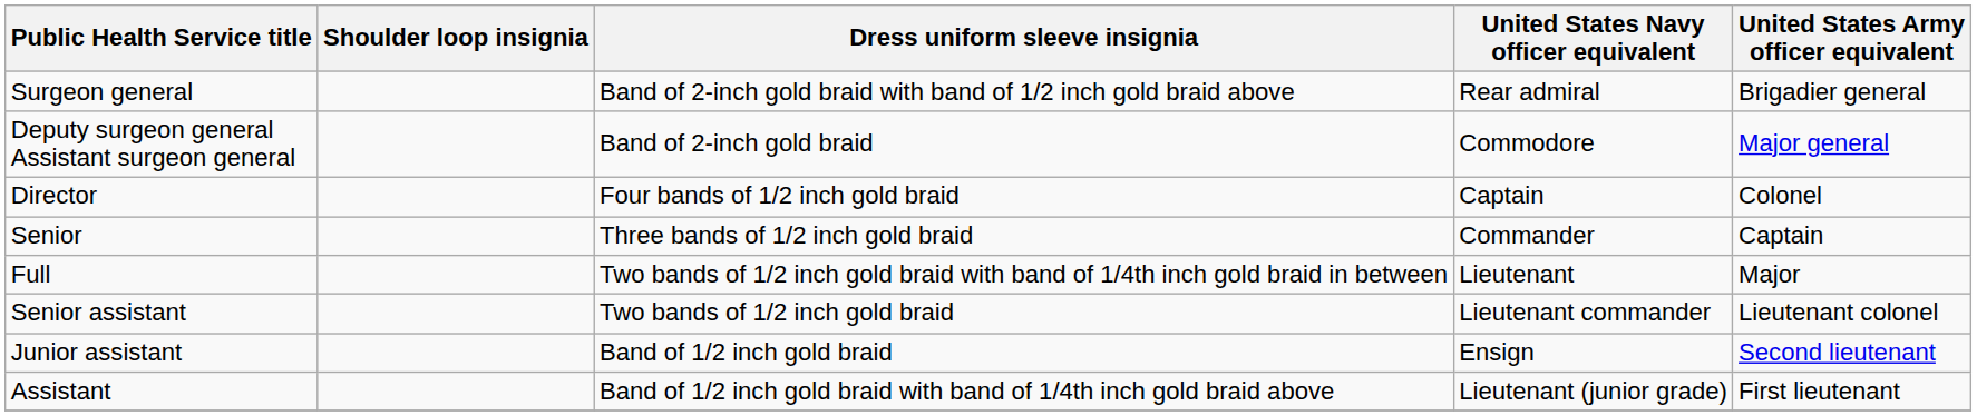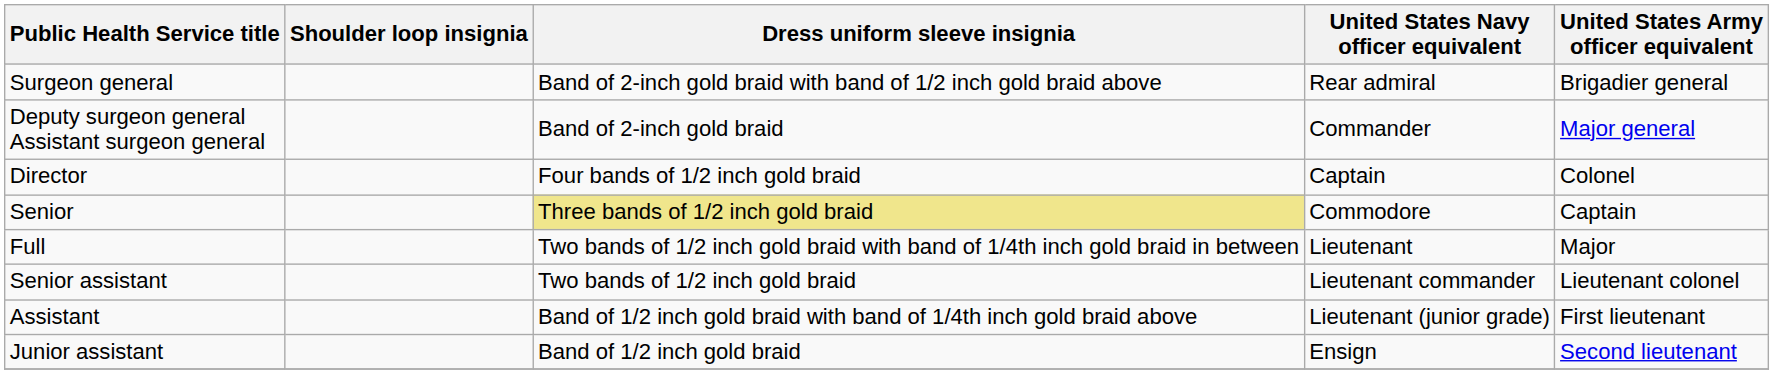Deputy surgeon general Assistant surgeon general | United States Navy officer equivalent: Commodore -> Commander
Senior | Dress uniform sleeve insignia: no background -> khaki background
Senior | United States Navy officer equivalent: Commander -> Commodore
rows swapped: Assistant <-> Junior assistant
